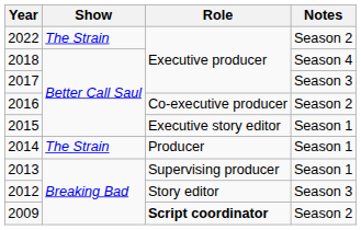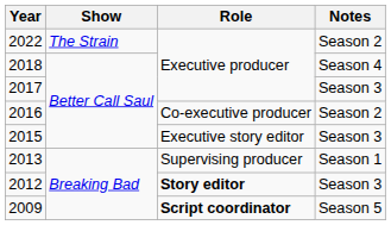2015 | Notes: Season 1 -> Season 3
- row: 2014 | The Strain | Producer | Season 1
2012 | Role: normal -> bold
2009 | Notes: Season 2 -> Season 5
